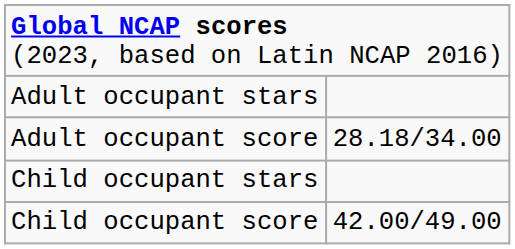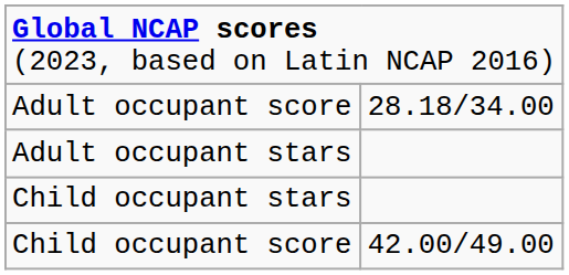rows swapped: Adult occupant stars <-> Adult occupant score
